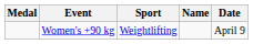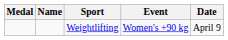columns swapped: Name <-> Event
